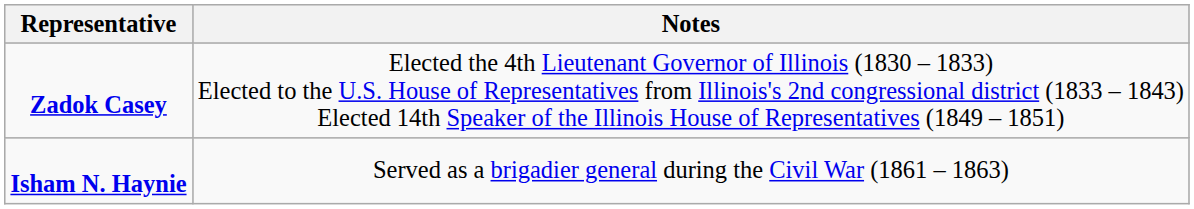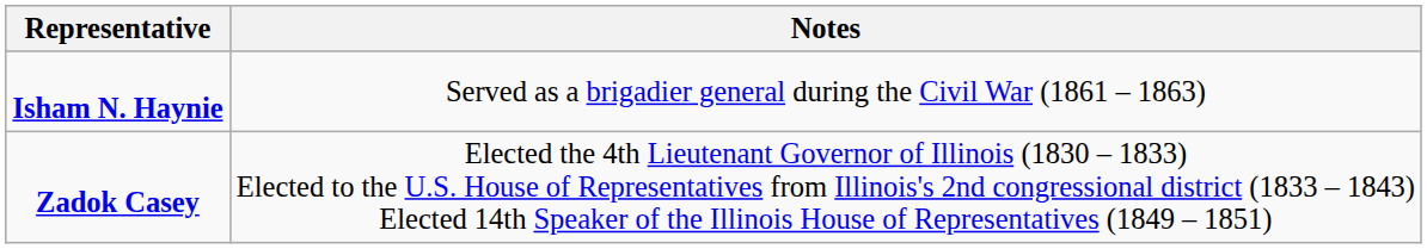rows swapped: Zadok Casey <-> Isham N. Haynie
